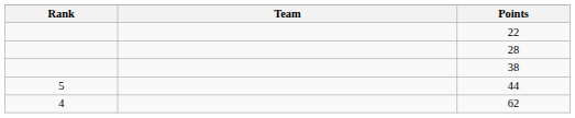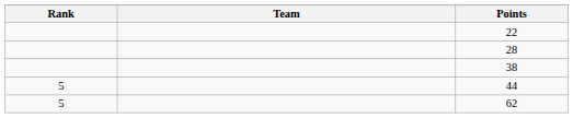62 | Rank: 4 -> 5
